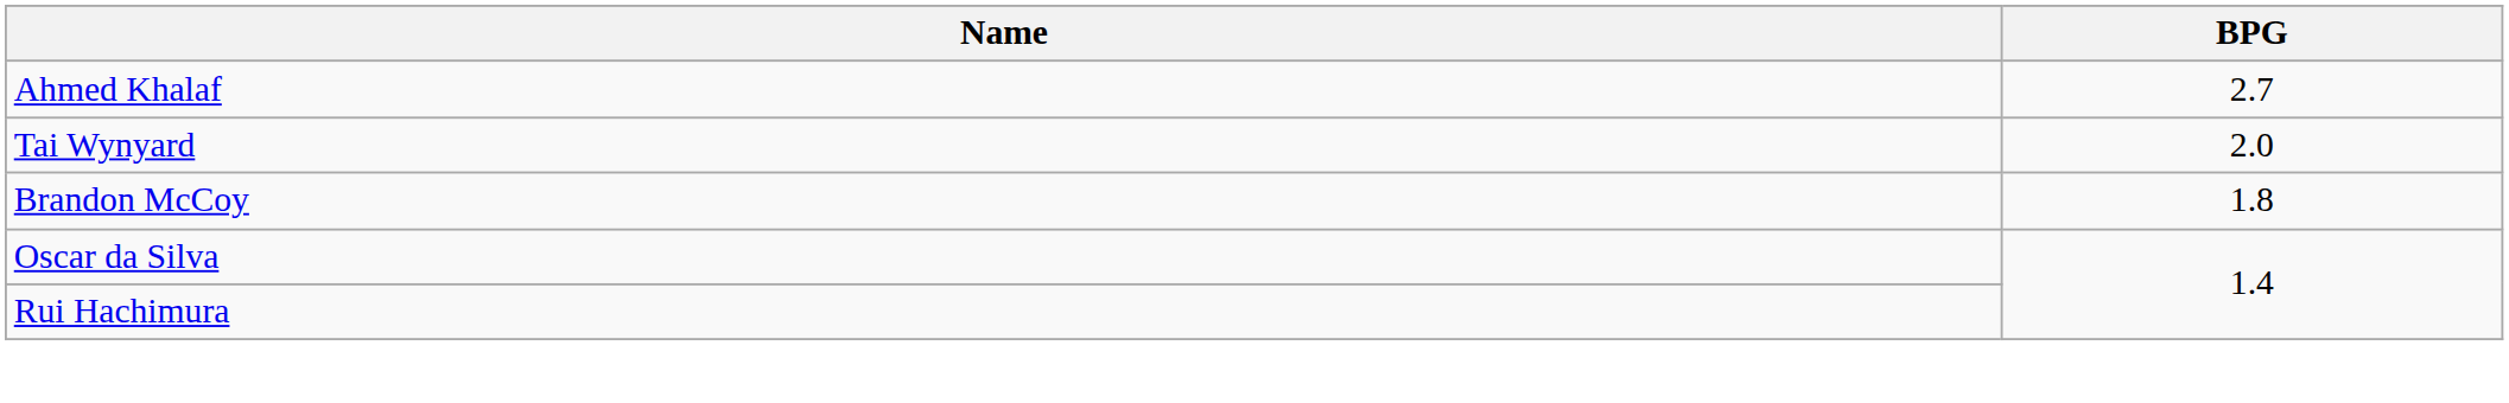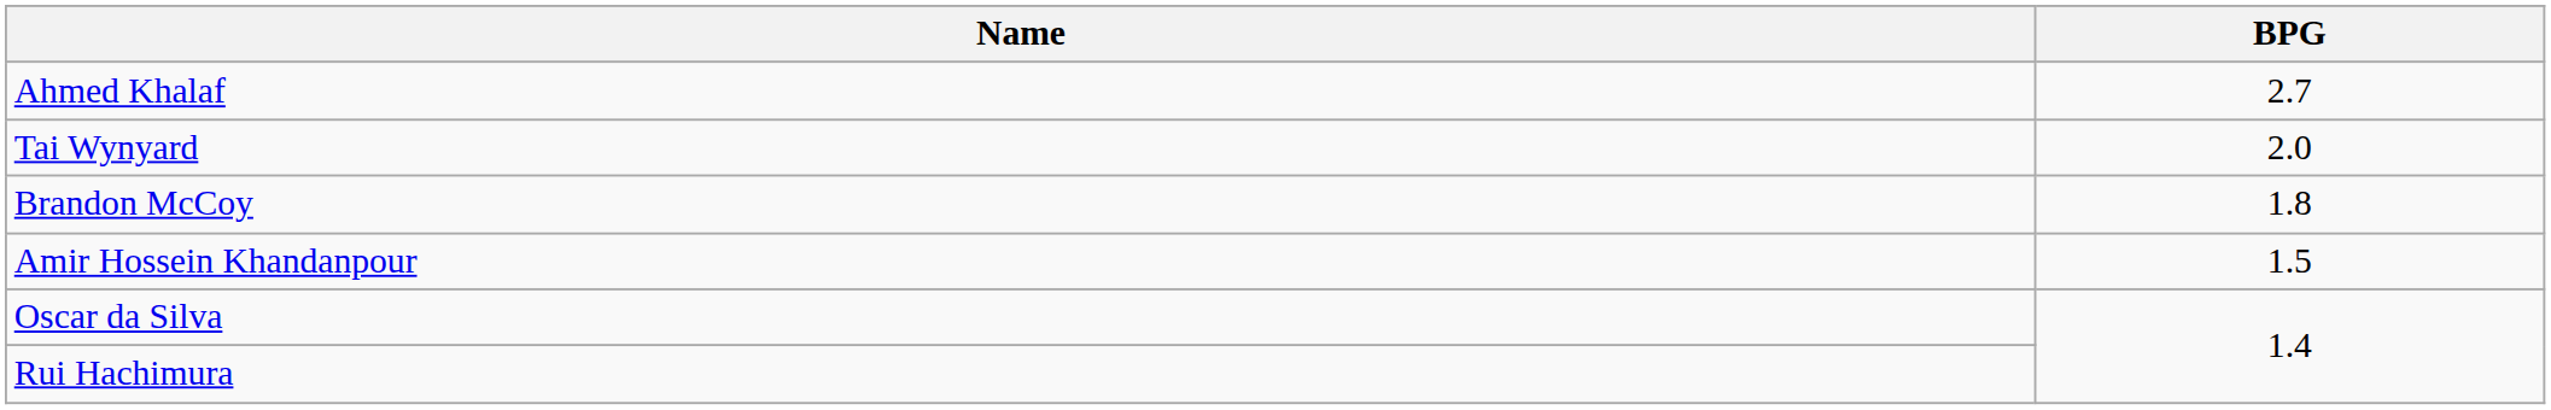+ row: Amir Hossein Khandanpour | 1.5
